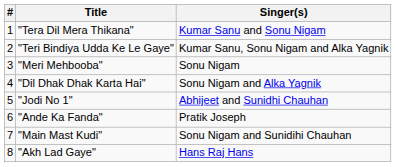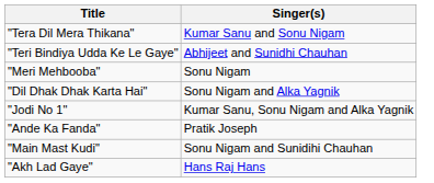- column: # | 1 | 2 | 3 | 4 | 5 | 6 | 7 | 8
"Teri Bindiya Udda Ke Le Gaye" | Singer(s): Kumar Sanu, Sonu Nigam and Alka Yagnik -> Abhijeet and Sunidhi Chauhan
"Jodi No 1" | Singer(s): Abhijeet and Sunidhi Chauhan -> Kumar Sanu, Sonu Nigam and Alka Yagnik
